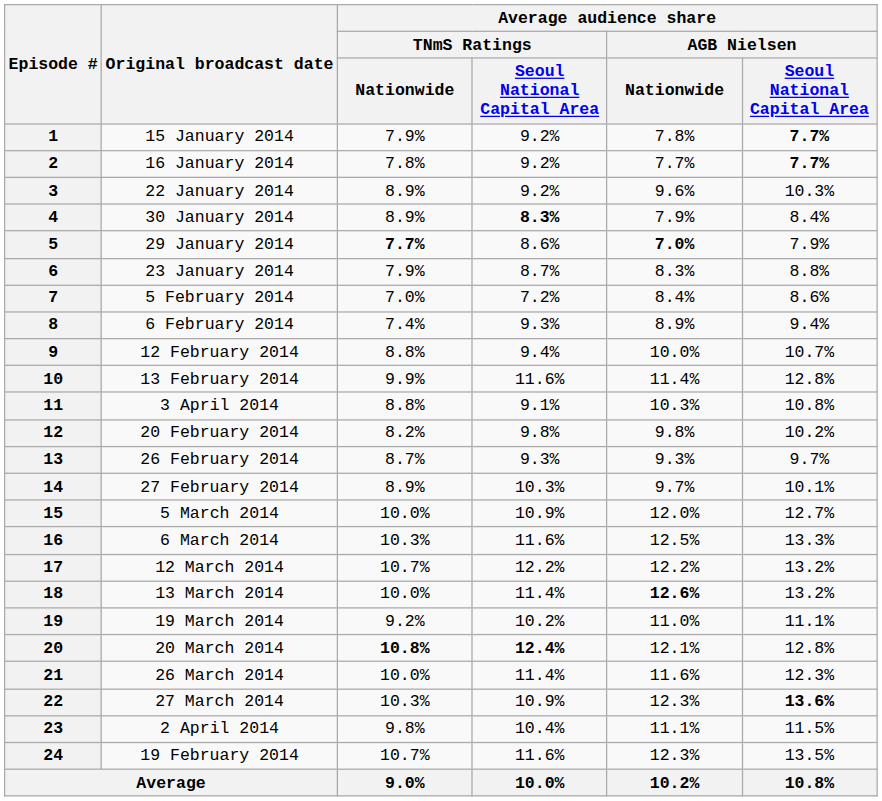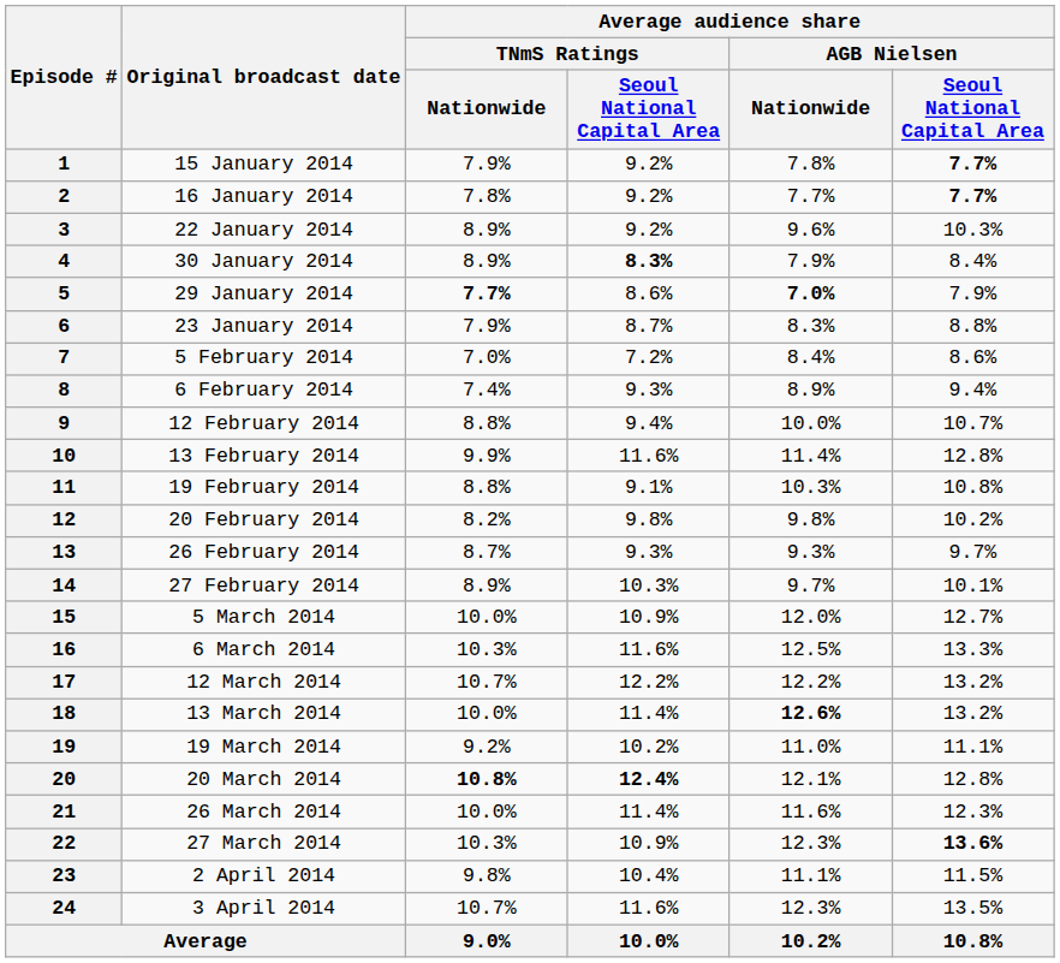11 | Original broadcast date: 3 April 2014 -> 19 February 2014
24 | Original broadcast date: 19 February 2014 -> 3 April 2014
